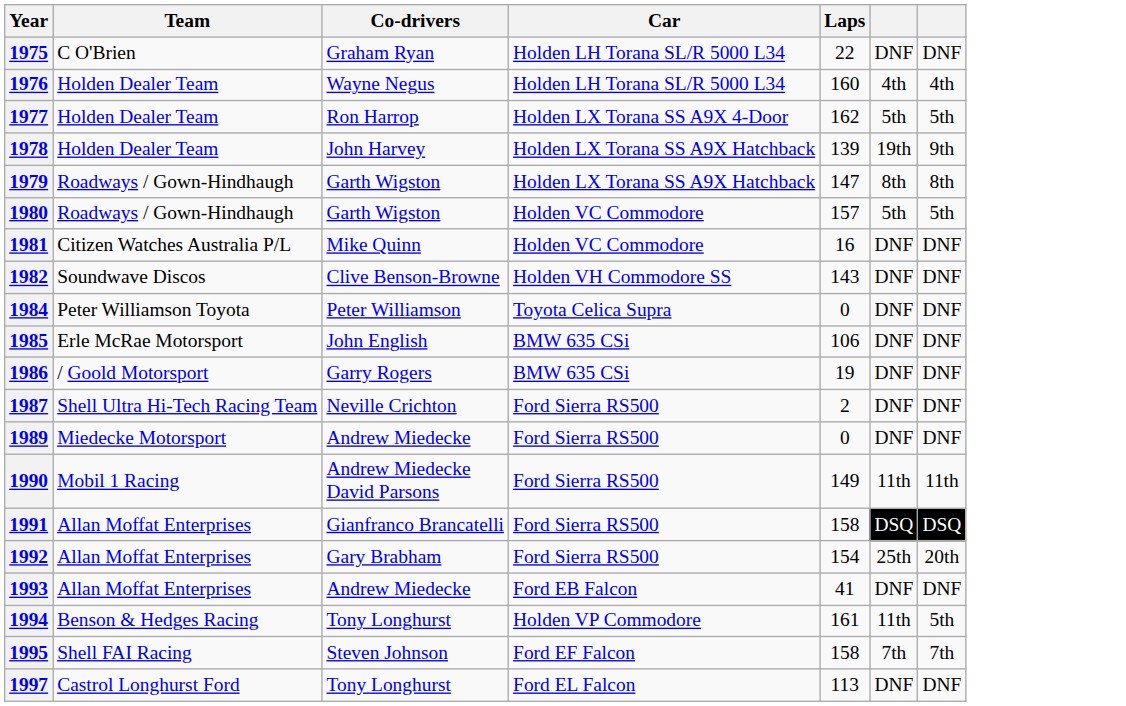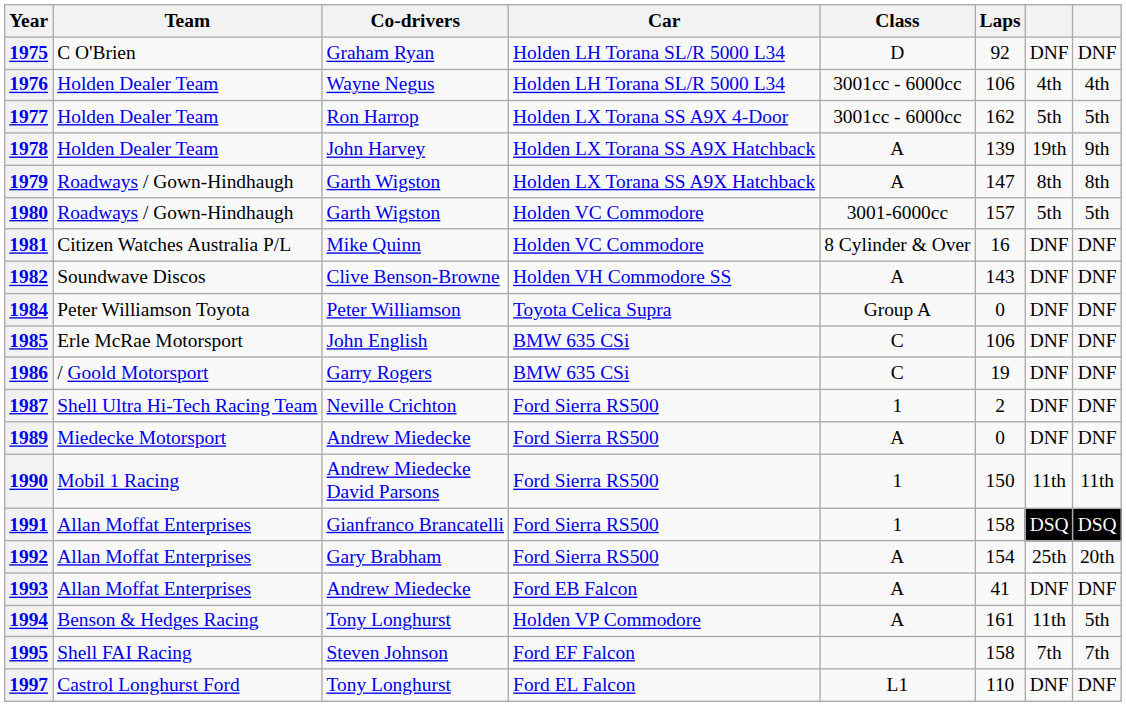+ column: Class | D | 3001cc - 6000cc | 3001cc - 6000cc | A | A | 3001-6000cc | 8 Cylinder & Over | A | Group A | C | C | 1 | A | 1 | 1 | A | A | A | L1
1975 | Laps: 22 -> 92
1976 | Laps: 160 -> 106
1990 | Laps: 149 -> 150
1997 | Laps: 113 -> 110
